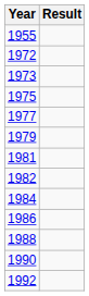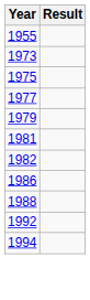- row: 1972
- row: 1984
- row: 1990
+ row: 1994
